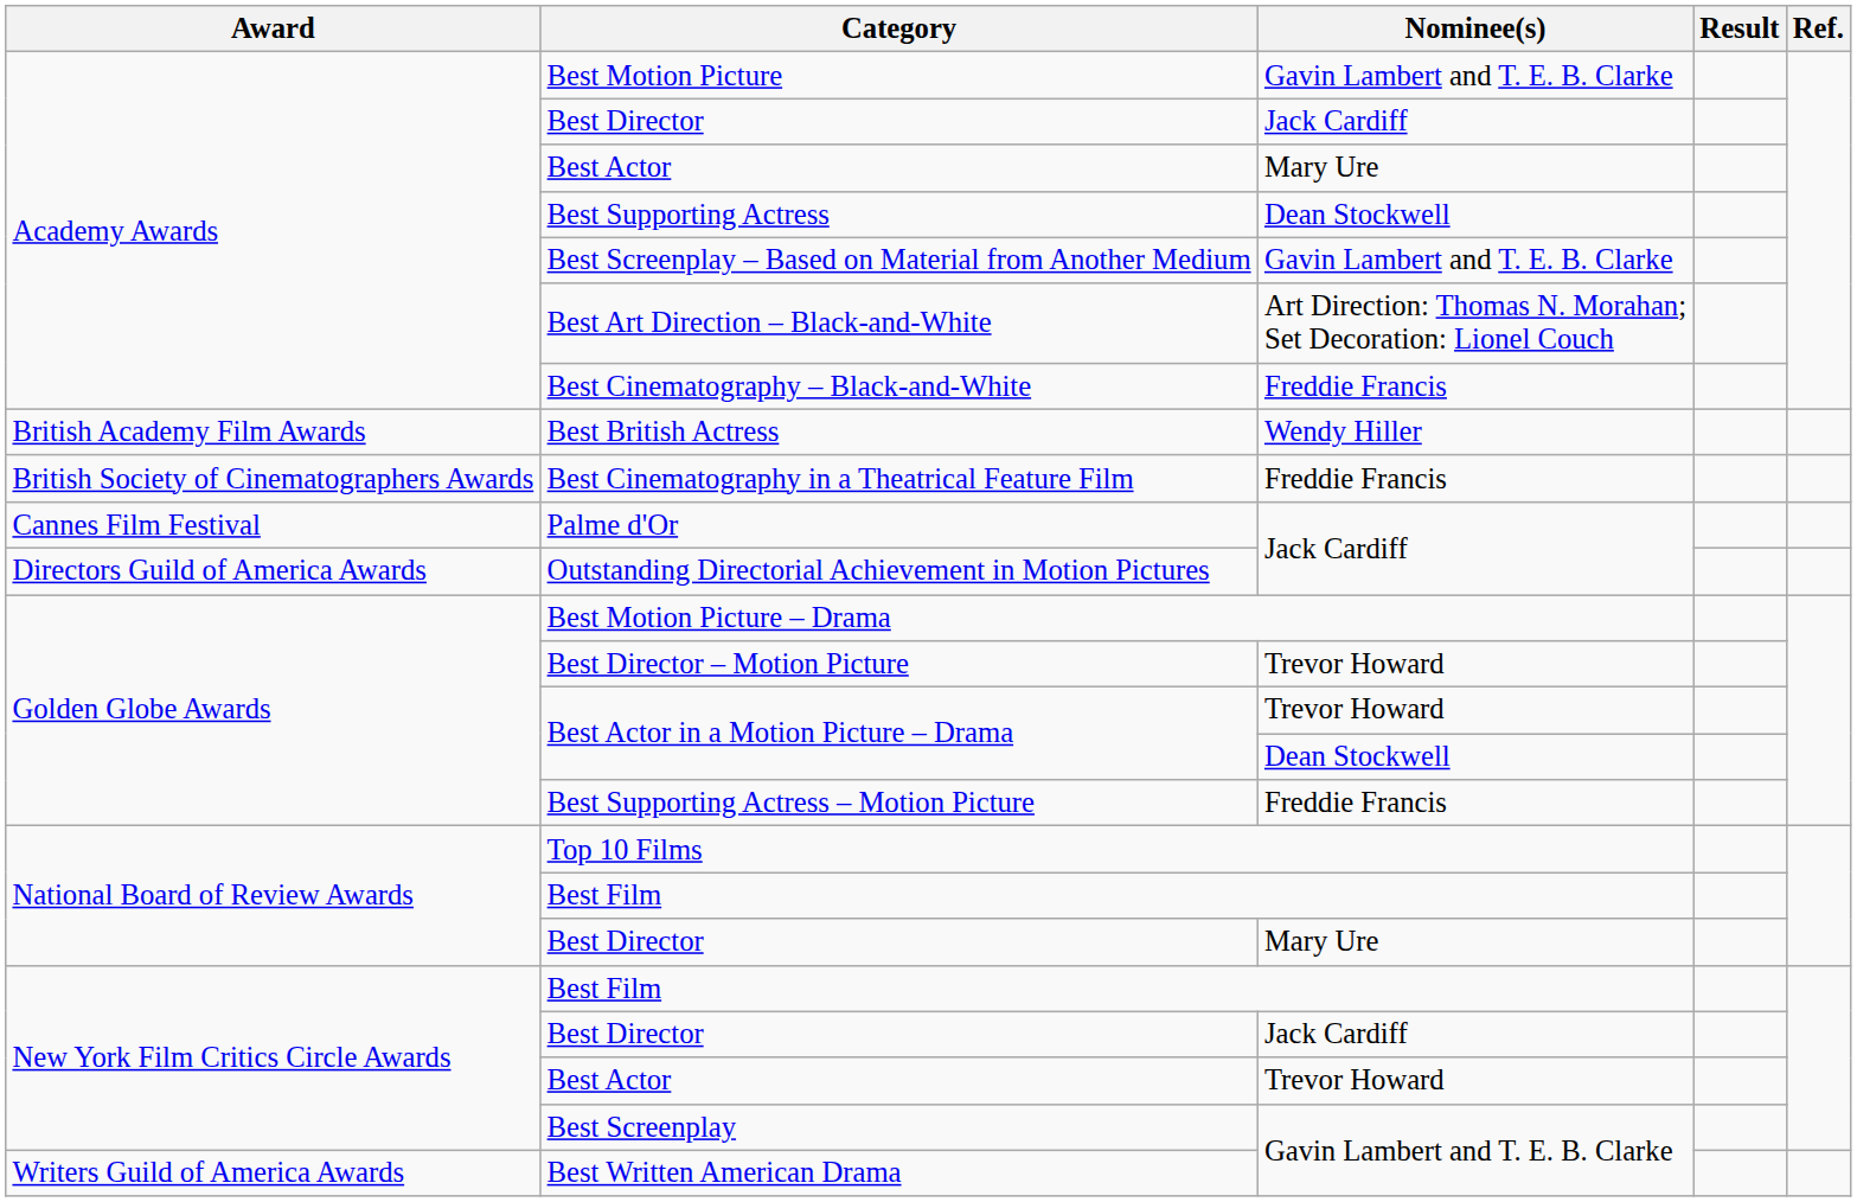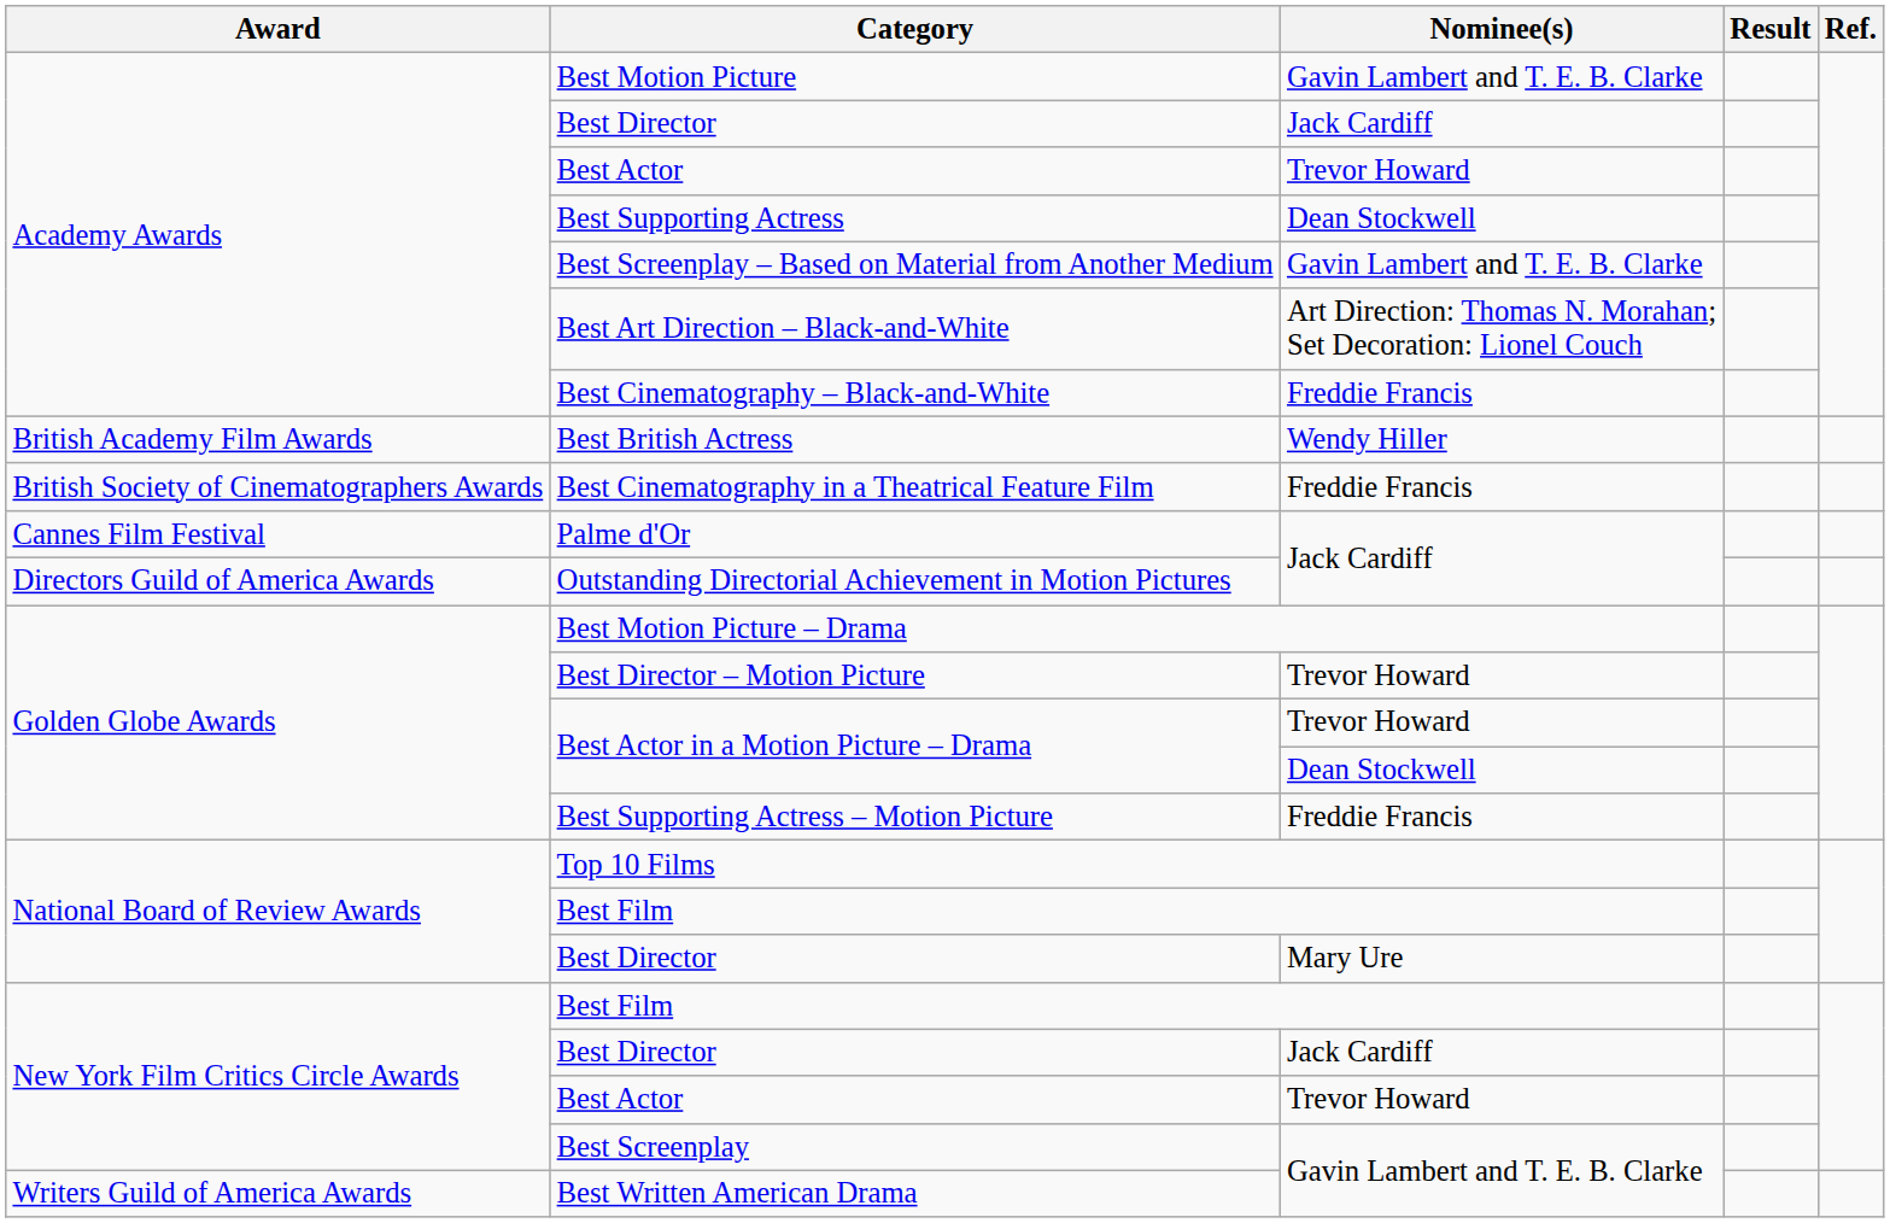Academy Awards / Best Actor | Nominee(s): Mary Ure -> Trevor Howard
